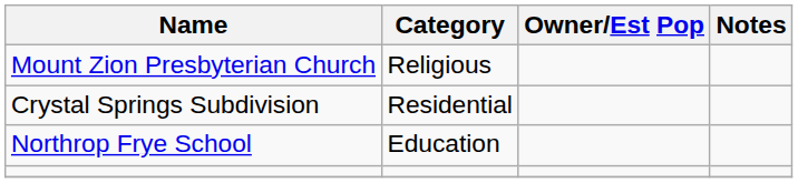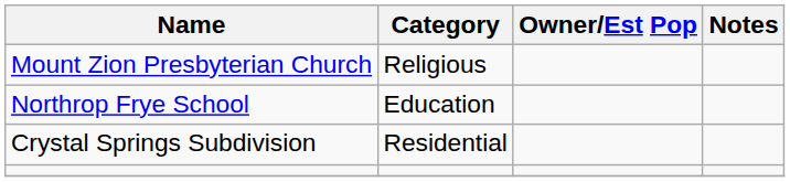rows swapped: Northrop Frye School <-> Crystal Springs Subdivision
